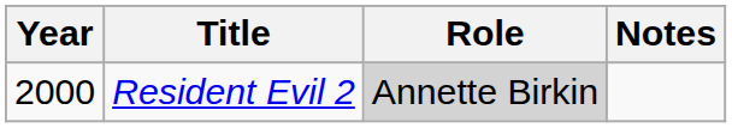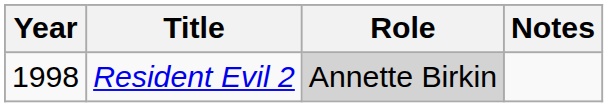Resident Evil 2 | Year: 2000 -> 1998
